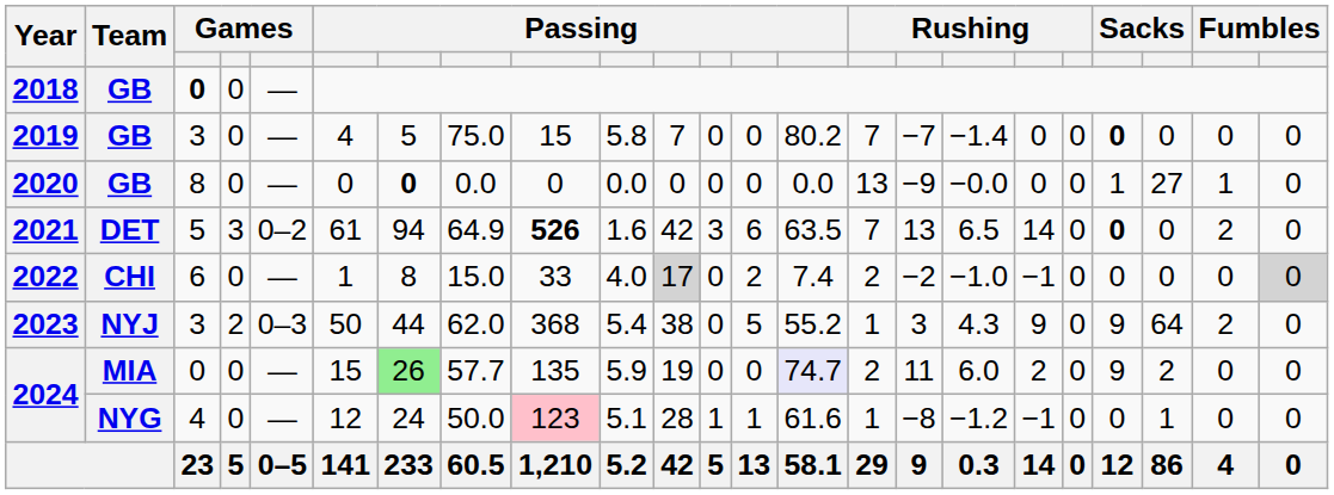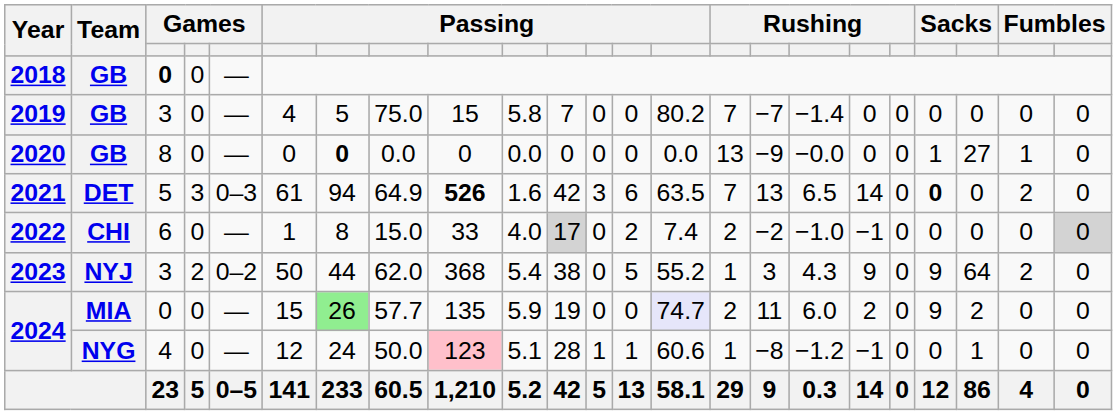2019 | column 20: bold -> normal
2021 | column 5: 0–2 -> 0–3
2023 | column 5: 0–3 -> 0–2
2024 / NYG | column 14: 61.6 -> 60.6
